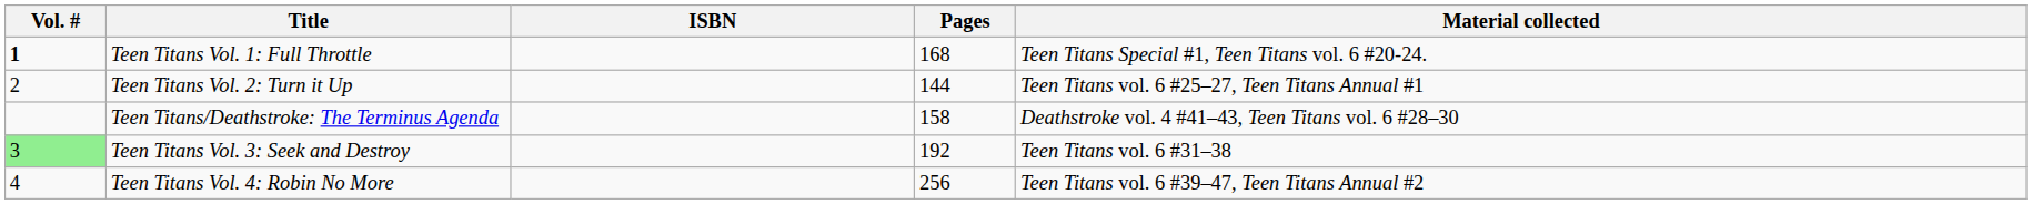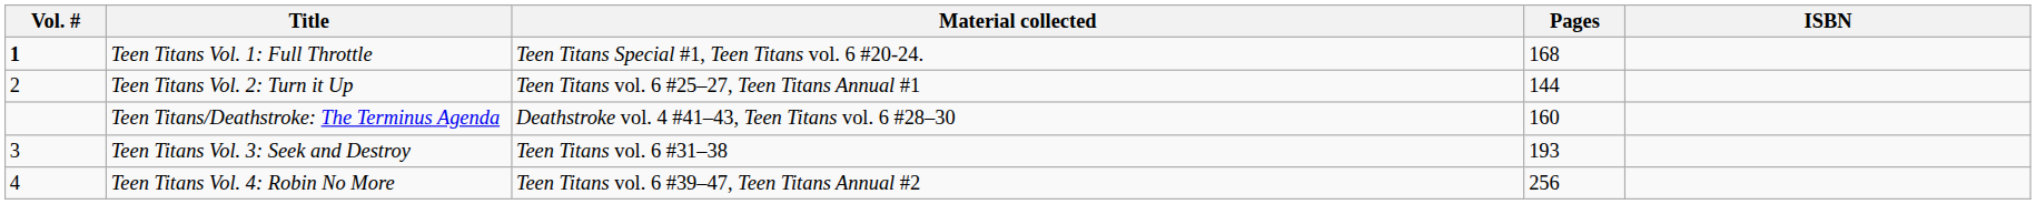columns swapped: Material collected <-> ISBN
Teen Titans/Deathstroke: The Terminus Agenda | Pages: 158 -> 160
Teen Titans Vol. 3: Seek and Destroy | Vol. #: lightgreen background -> no background
Teen Titans Vol. 3: Seek and Destroy | Pages: 192 -> 193
